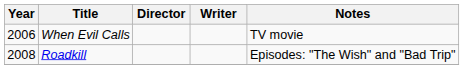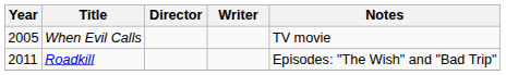When Evil Calls | Year: 2006 -> 2005
Roadkill | Year: 2008 -> 2011
